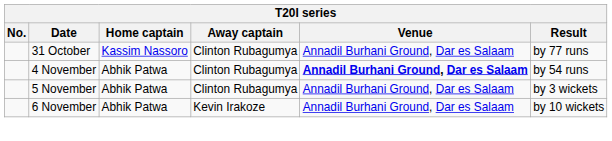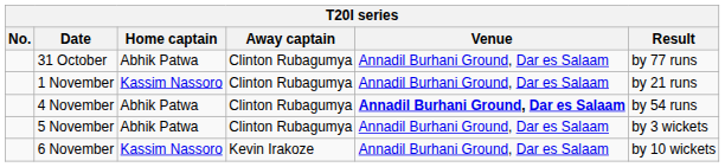31 October | Home captain: Kassim Nassoro -> Abhik Patwa
+ row: 1 November | Kassim Nassoro | Clinton Rubagumya | Annadil Burhani Ground, Dar es Salaam | by 21 runs
6 November | Home captain: Abhik Patwa -> Kassim Nassoro
